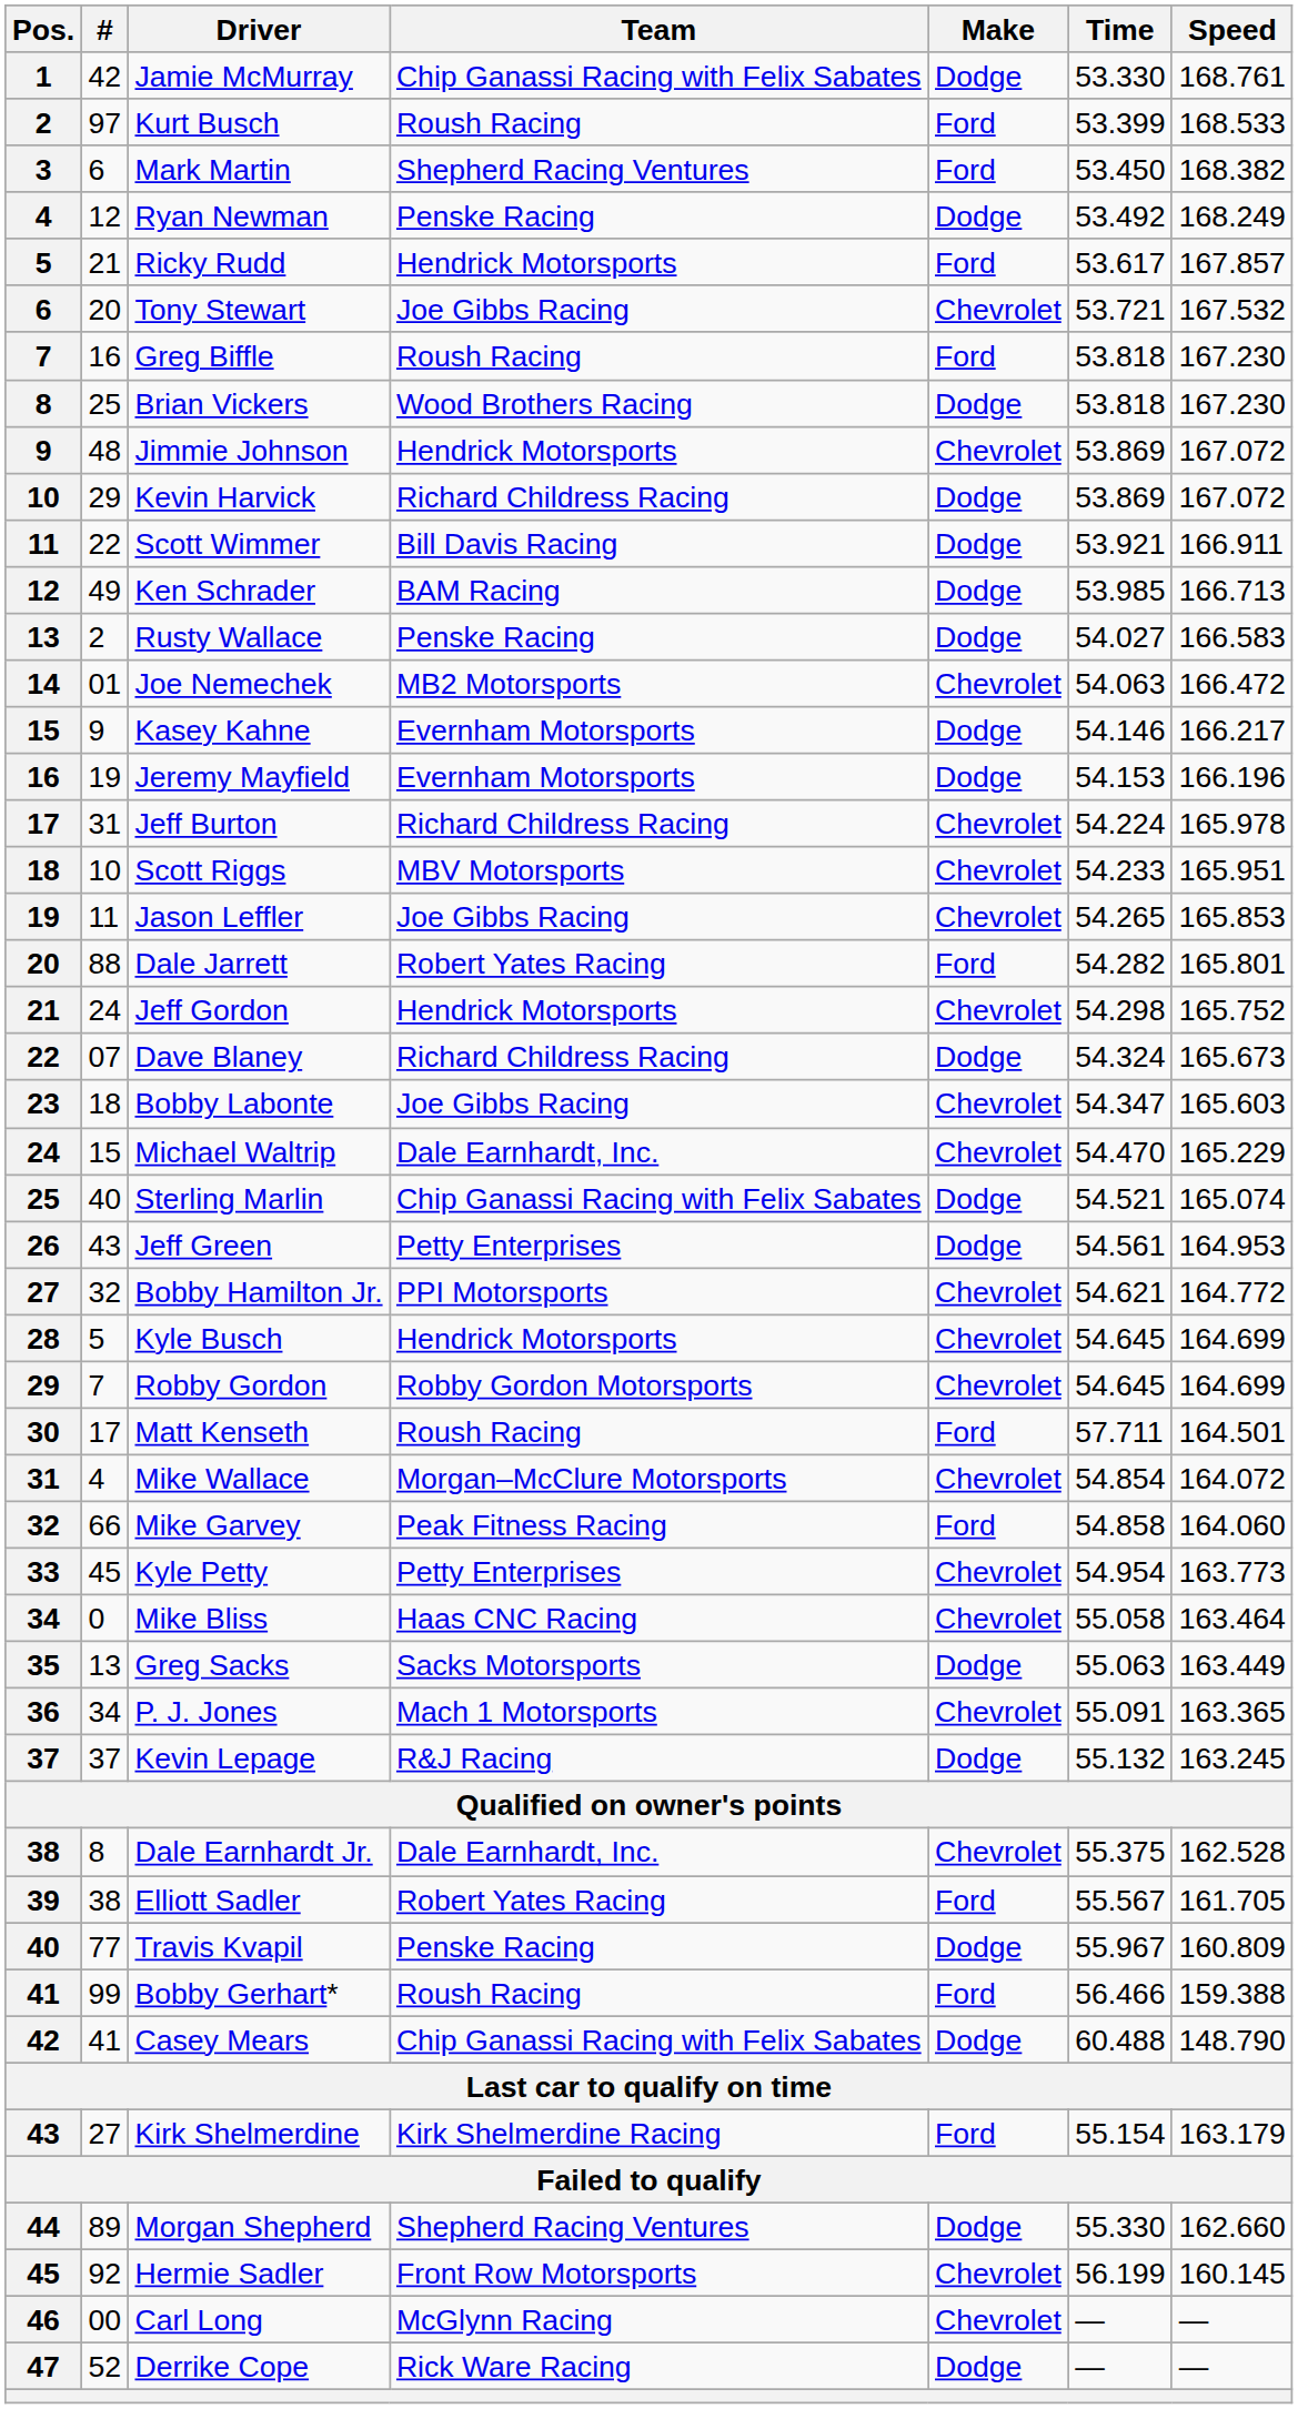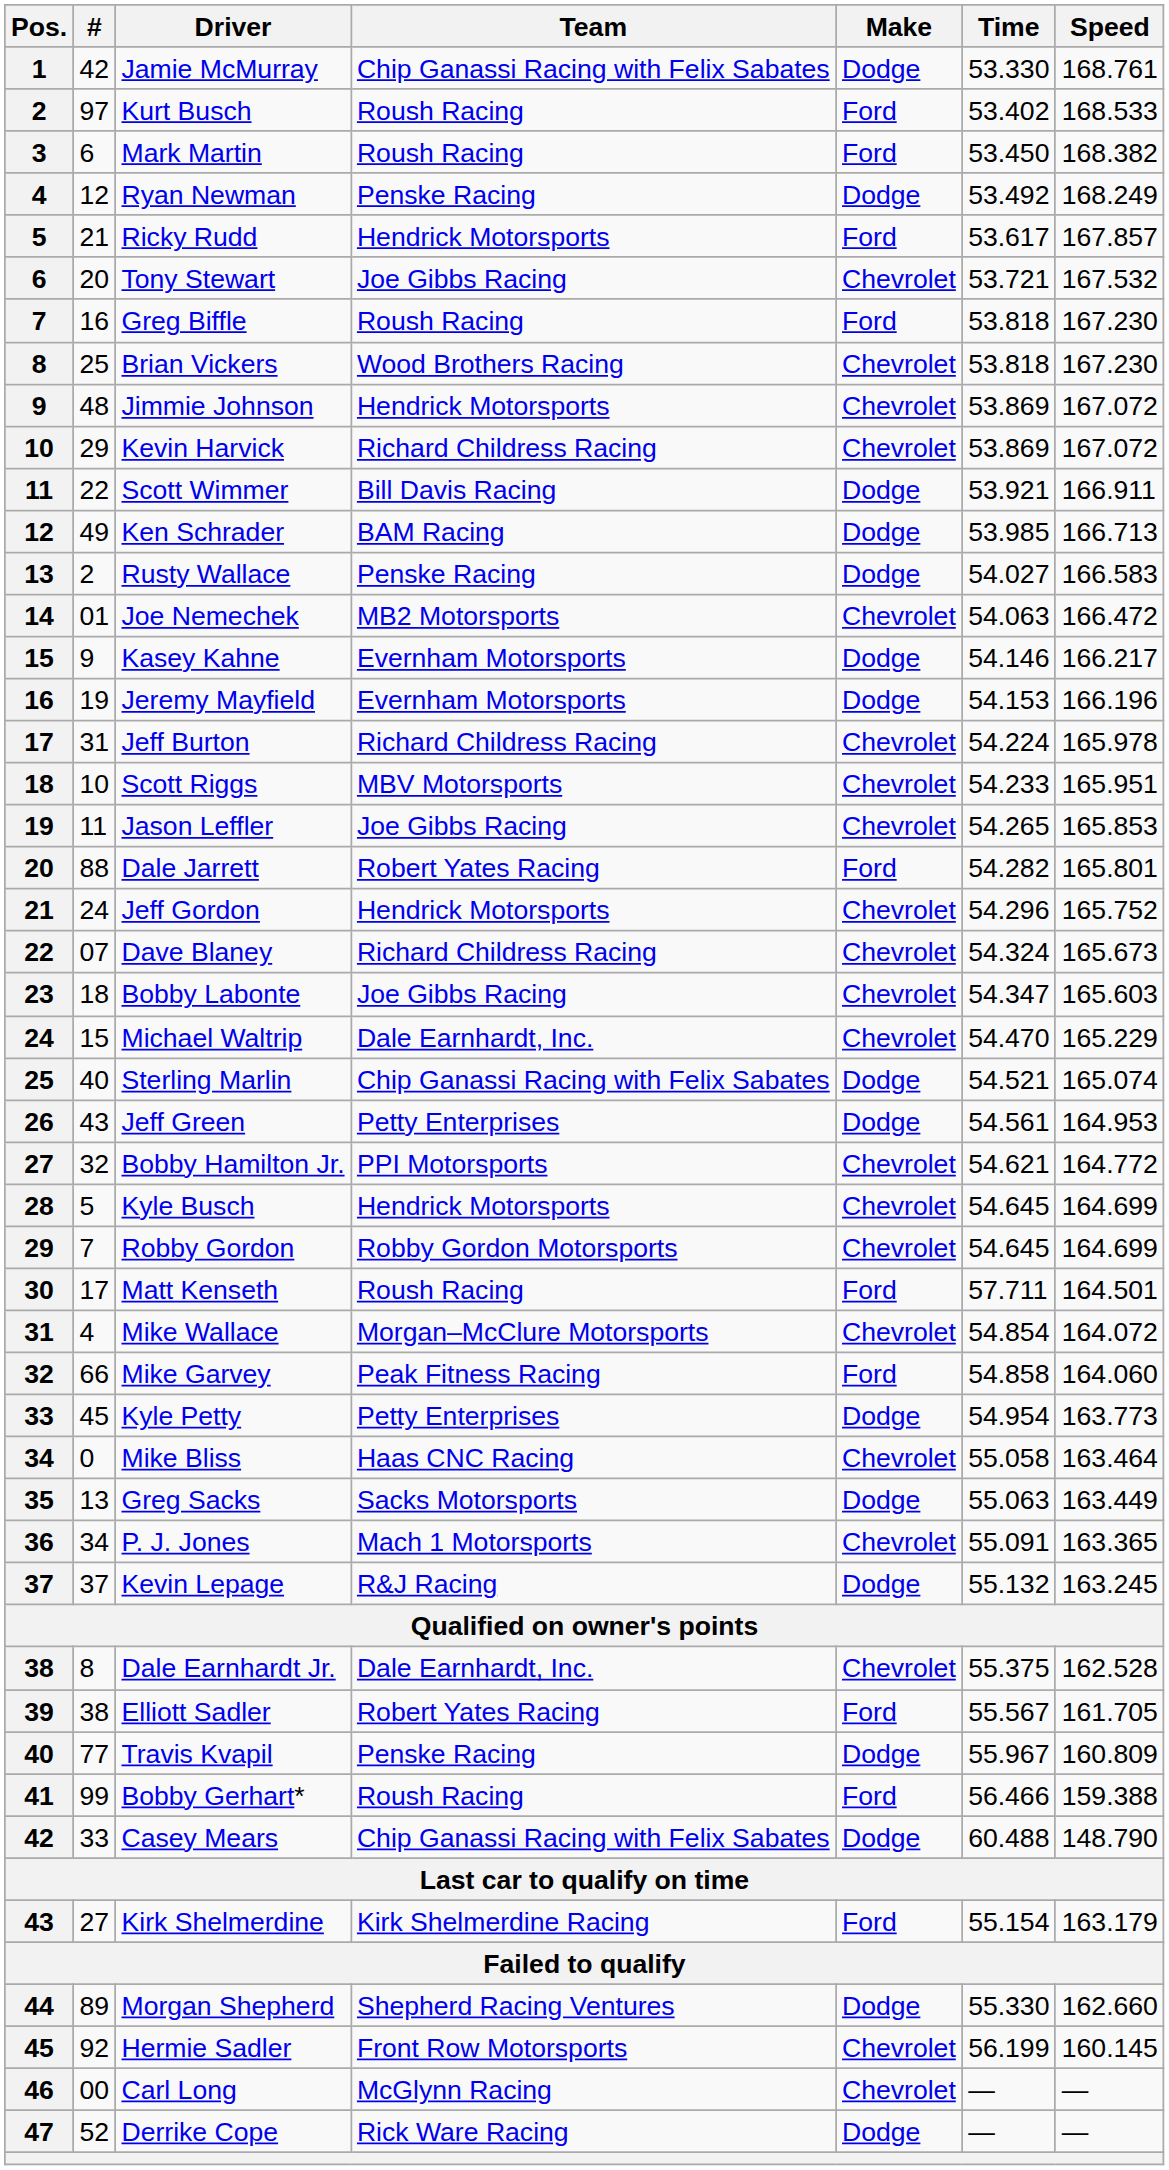Kurt Busch | Time: 53.399 -> 53.402
Mark Martin | Team: Shepherd Racing Ventures -> Roush Racing
Brian Vickers | Make: Dodge -> Chevrolet
Kevin Harvick | Make: Dodge -> Chevrolet
Jeff Gordon | Time: 54.298 -> 54.296
Dave Blaney | Make: Dodge -> Chevrolet
Kyle Petty | Make: Chevrolet -> Dodge
Casey Mears | #: 41 -> 33
